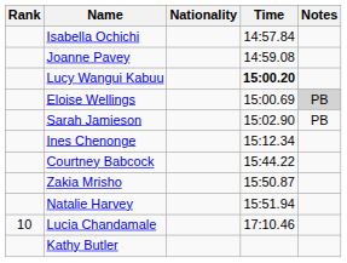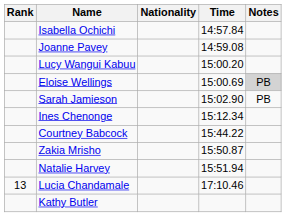Lucy Wangui Kabuu | Time: bold -> normal
Lucia Chandamale | Rank: 10 -> 13
